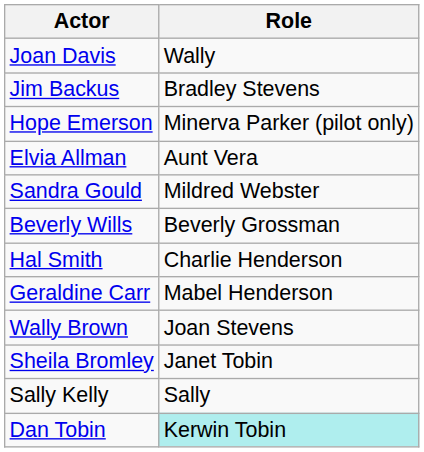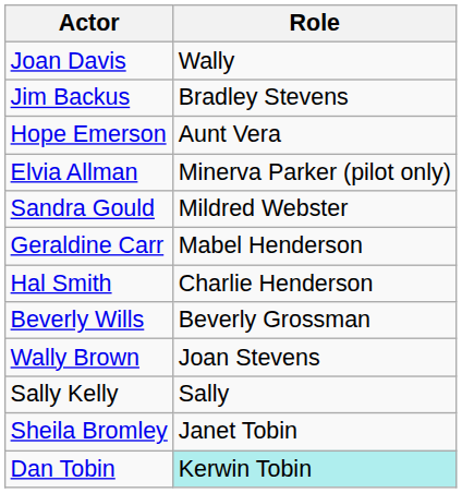Hope Emerson | Role: Minerva Parker (pilot only) -> Aunt Vera
Elvia Allman | Role: Aunt Vera -> Minerva Parker (pilot only)
rows swapped: Beverly Wills <-> Geraldine Carr
rows swapped: Sally Kelly <-> Sheila Bromley
